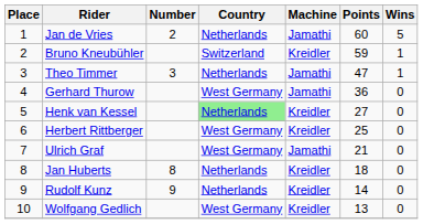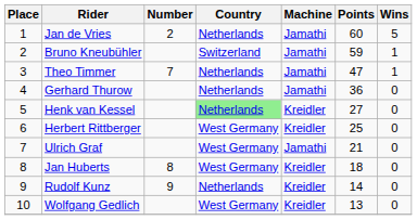Bruno Kneubühler | Machine: Kreidler -> Jamathi
Theo Timmer | Number: 3 -> 7
Gerhard Thurow | Country: West Germany -> Netherlands
Jan Huberts | Country: Netherlands -> West Germany
